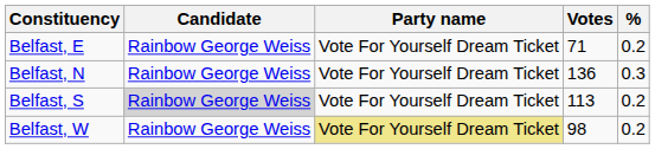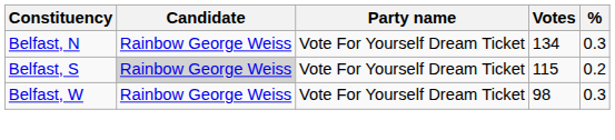- row: Belfast, E | Rainbow George Weiss | Vote For Yourself Dream Ticket | 71 | 0.2
Belfast, N | Votes: 136 -> 134
Belfast, S | Votes: 113 -> 115
Belfast, W | Party name: khaki background -> no background
Belfast, W | %: 0.2 -> 0.3
